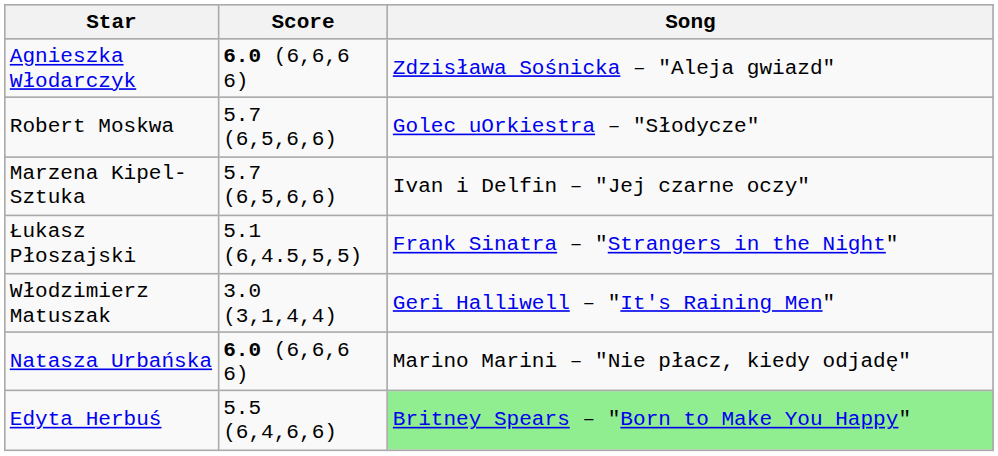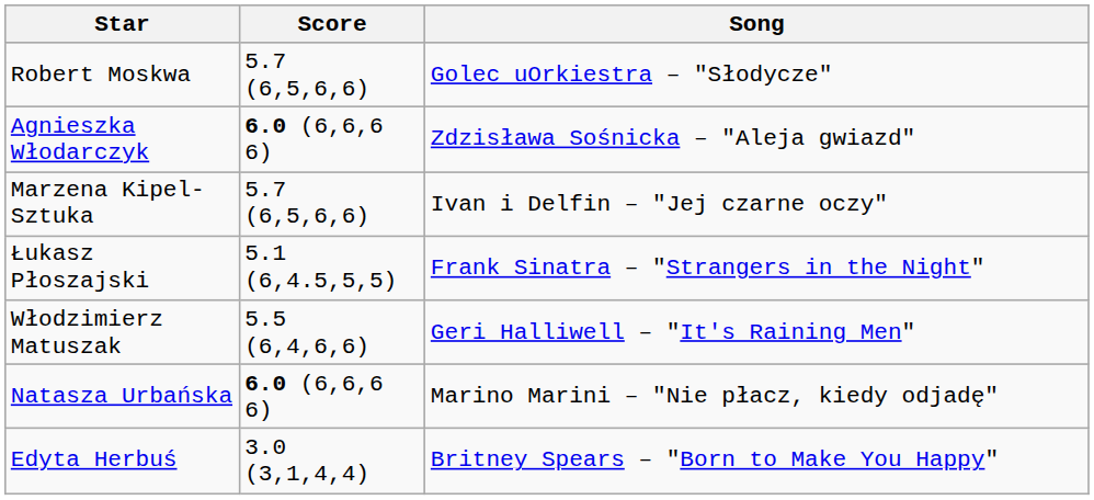rows swapped: Robert Moskwa <-> Agnieszka Włodarczyk
Włodzimierz Matuszak | Score: 3.0 (3,1,4,4) -> 5.5 (6,4,6,6)
Edyta Herbuś | Score: 5.5 (6,4,6,6) -> 3.0 (3,1,4,4)
Edyta Herbuś | Song: lightgreen background -> no background
